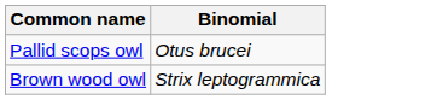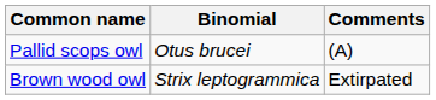+ column: Comments | (A) | Extirpated
